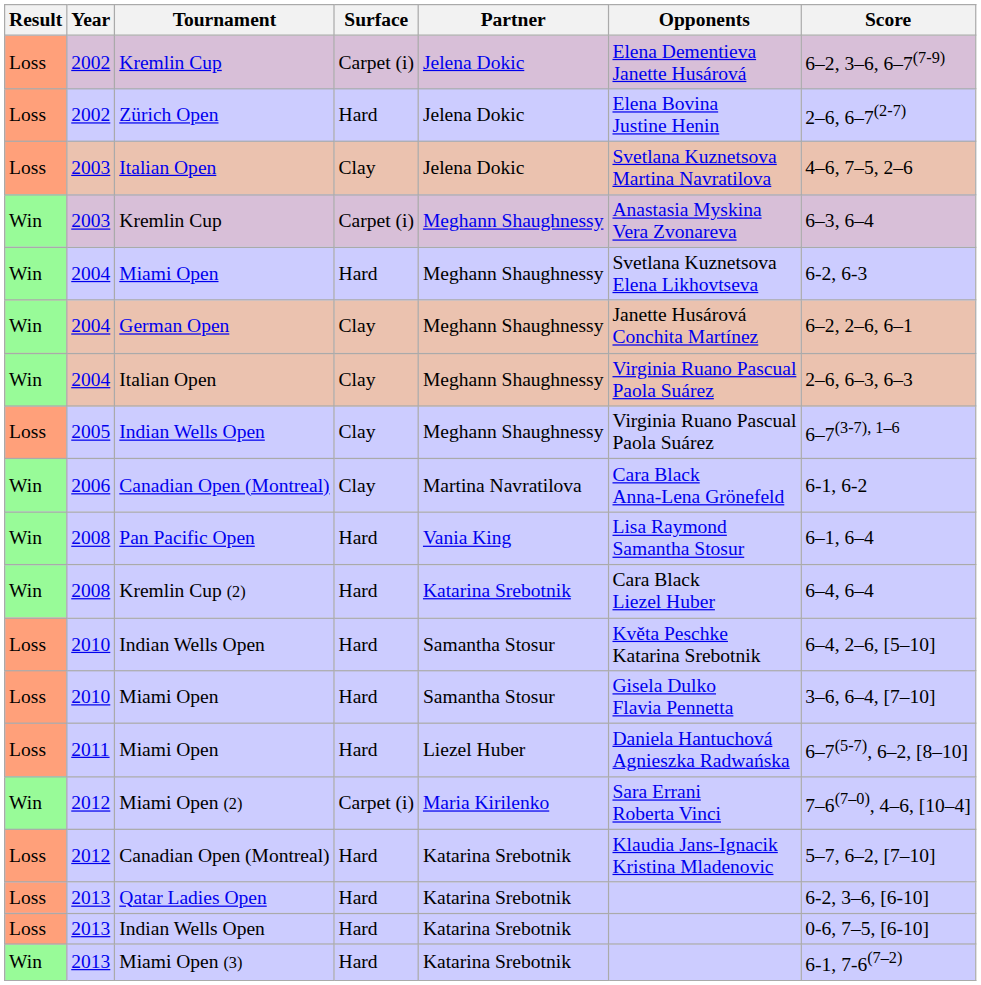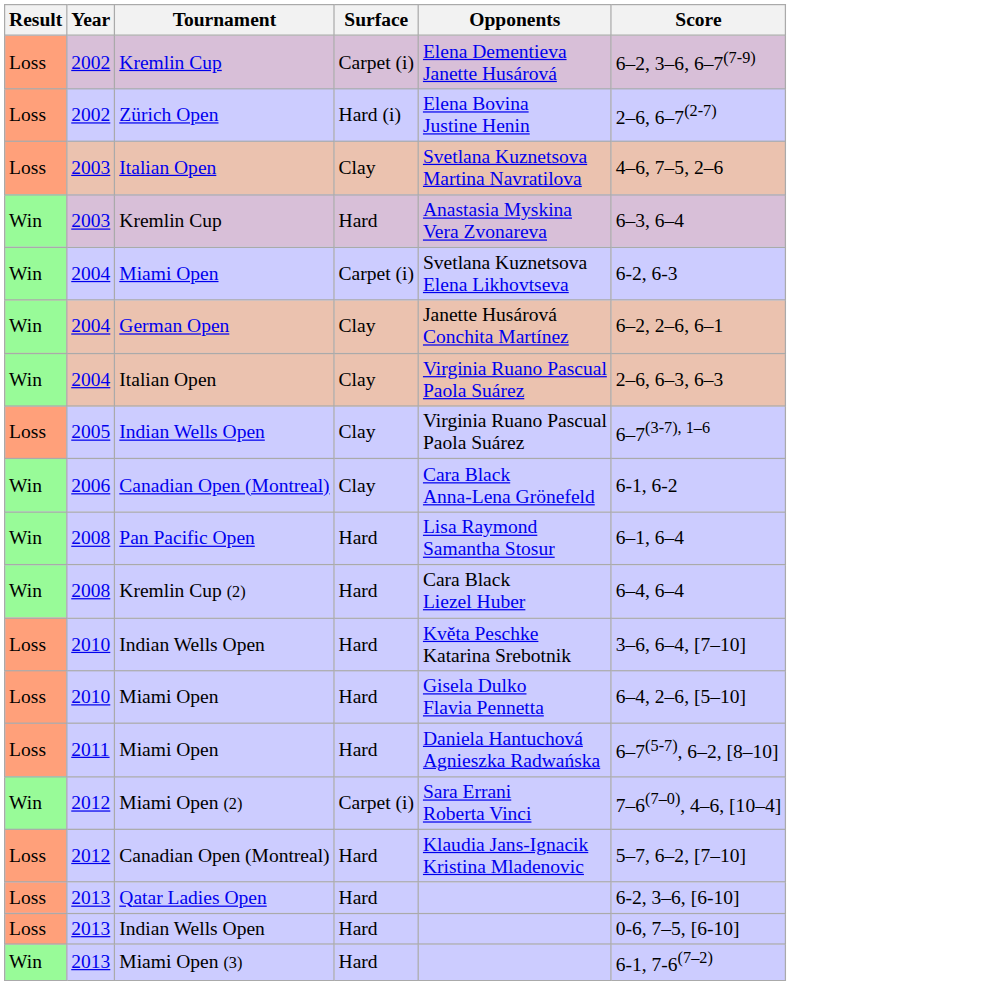- column: Partner | Jelena Dokic | Jelena Dokic | Jelena Dokic | Meghann Shaughnessy | Meghann Shaughnessy | Meghann Shaughnessy | Meghann Shaughnessy | Meghann Shaughnessy | Martina Navratilova | Vania King | Katarina Srebotnik | Samantha Stosur | Samantha Stosur | Liezel Huber | Maria Kirilenko | Katarina Srebotnik | Katarina Srebotnik | Katarina Srebotnik | Katarina Srebotnik
Zürich Open | Surface: Hard -> Hard (i)
2003 / Kremlin Cup | Surface: Carpet (i) -> Hard
2004 / Miami Open | Surface: Hard -> Carpet (i)
2010 / Indian Wells Open | Score: 6–4, 2–6, [5–10] -> 3–6, 6–4, [7–10]
2010 / Miami Open | Score: 3–6, 6–4, [7–10] -> 6–4, 2–6, [5–10]
